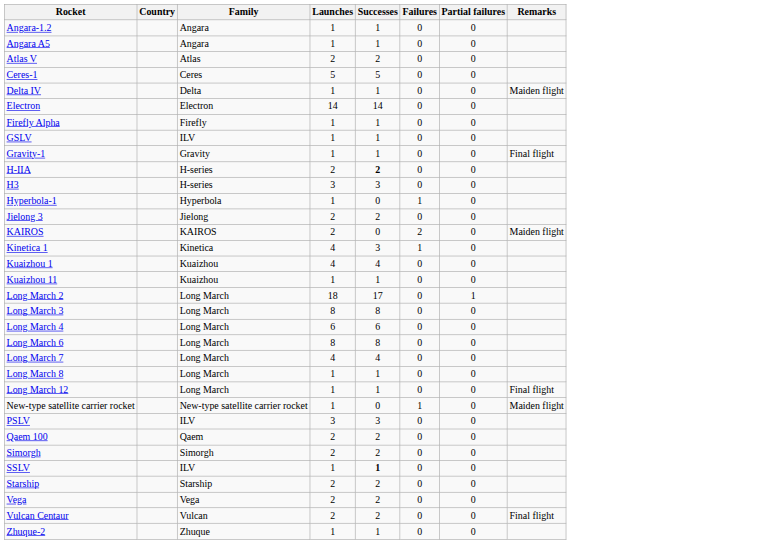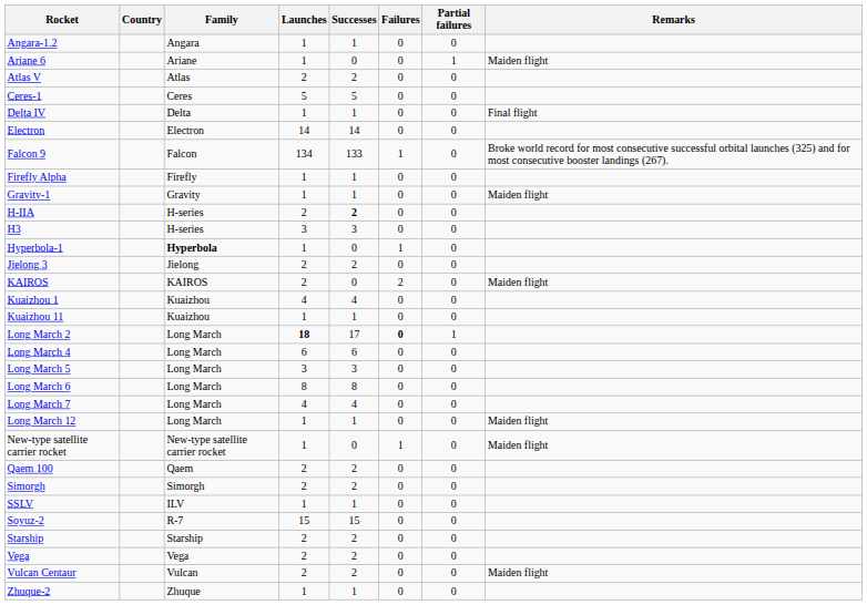- row: Angara A5 | Angara | 1 | 1 | 0 | 0
+ row: Ariane 6 | Ariane | 1 | 0 | 0 | 1 | Maiden flight
Delta IV | Remarks: Maiden flight -> Final flight
+ row: Falcon 9 | Falcon | 134 | 133 | 1 | 0 | Broke world record for most consecutive successful orbital launches (325) and for most consecutive booster landings (267).
- row: GSLV | ILV | 1 | 1 | 0 | 0
Gravity-1 | Remarks: Final flight -> Maiden flight
Hyperbola-1 | Family: normal -> bold
- row: Kinetica 1 | Kinetica | 4 | 3 | 1 | 0
Long March 2 | Launches: normal -> bold
Long March 2 | Failures: normal -> bold
- row: Long March 3 | Long March | 8 | 8 | 0 | 0
+ row: Long March 5 | Long March | 3 | 3 | 0 | 0
- row: Long March 8 | Long March | 1 | 1 | 0 | 0
Long March 12 | Remarks: Final flight -> Maiden flight
- row: PSLV | ILV | 3 | 3 | 0 | 0
SSLV | Successes: bold -> normal
+ row: Soyuz-2 | R-7 | 15 | 15 | 0 | 0
Vulcan Centaur | Remarks: Final flight -> Maiden flight
